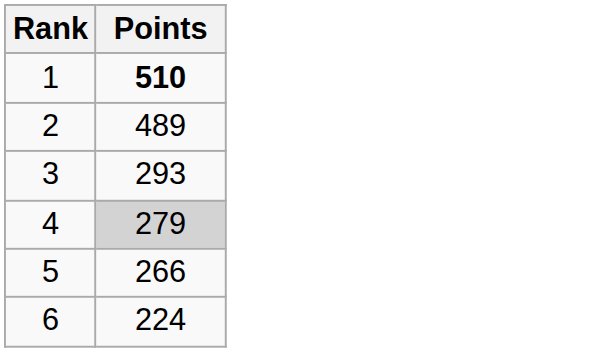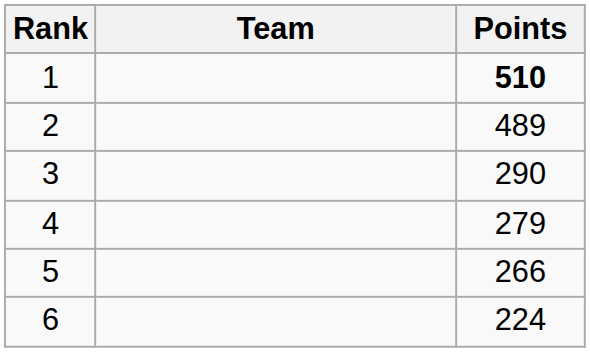+ column: Team
3 | Points: 293 -> 290
4 | Points: lightgrey background -> no background
